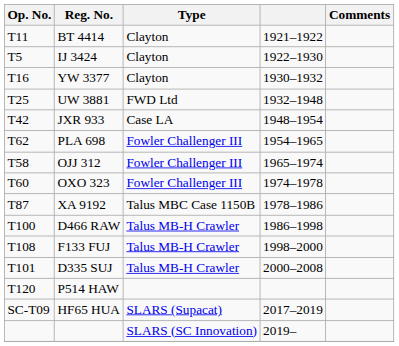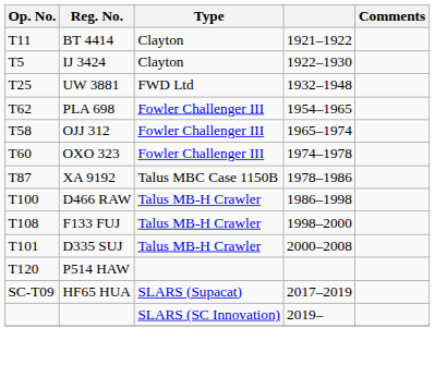- row: T16 | YW 3377 | Clayton | 1930–1932
- row: T42 | JXR 933 | Case LA | 1948–1954
